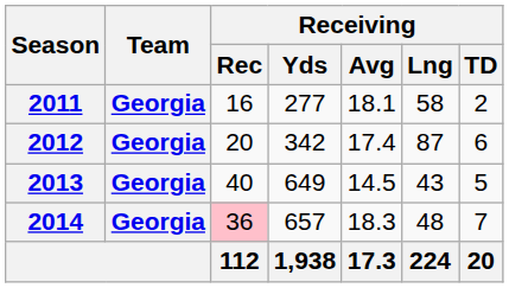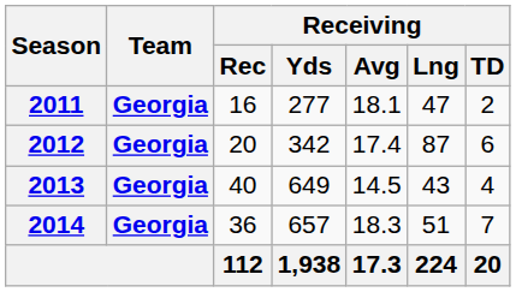2011 | Receiving / Lng: 58 -> 47
2013 | Receiving / TD: 5 -> 4
2014 | Receiving / Rec: pink background -> no background
2014 | Receiving / Lng: 48 -> 51
